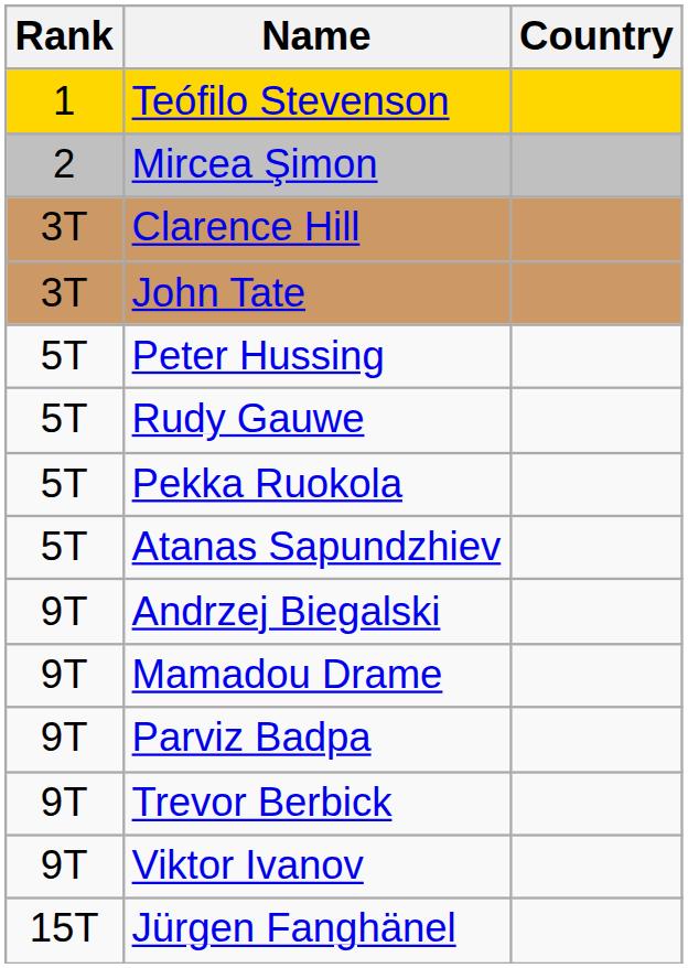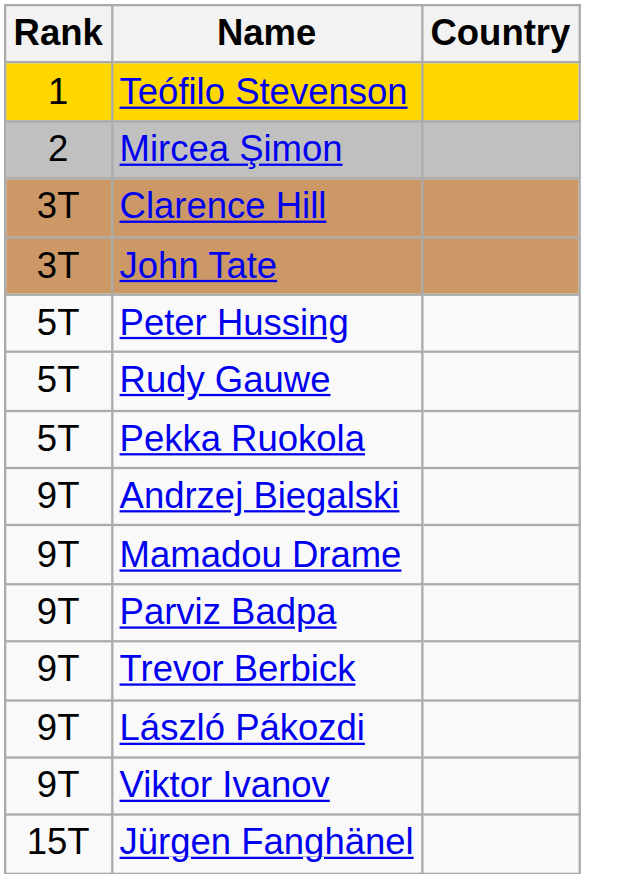- row: 5T | Atanas Sapundzhiev
+ row: 9T | László Pákozdi
